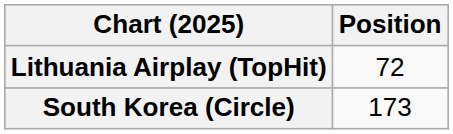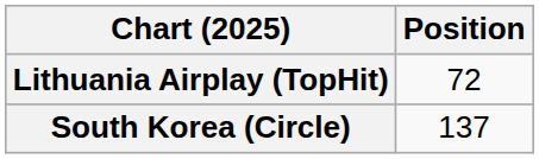South Korea (Circle) | Position: 173 -> 137
